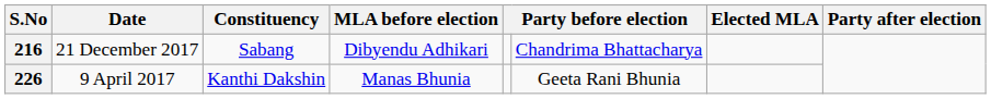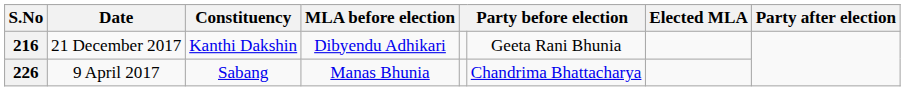216 | Constituency: Sabang -> Kanthi Dakshin
216 | column 6: Chandrima Bhattacharya -> Geeta Rani Bhunia
226 | Constituency: Kanthi Dakshin -> Sabang
226 | column 6: Geeta Rani Bhunia -> Chandrima Bhattacharya
